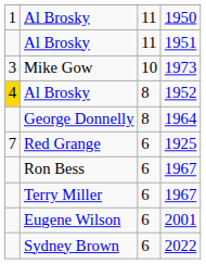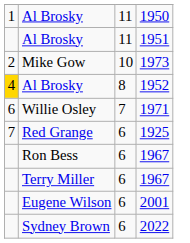1973 | column 1: 3 -> 2
- row: George Donnelly | 8 | 1964
+ row: 6 | Willie Osley | 7 | 1971
